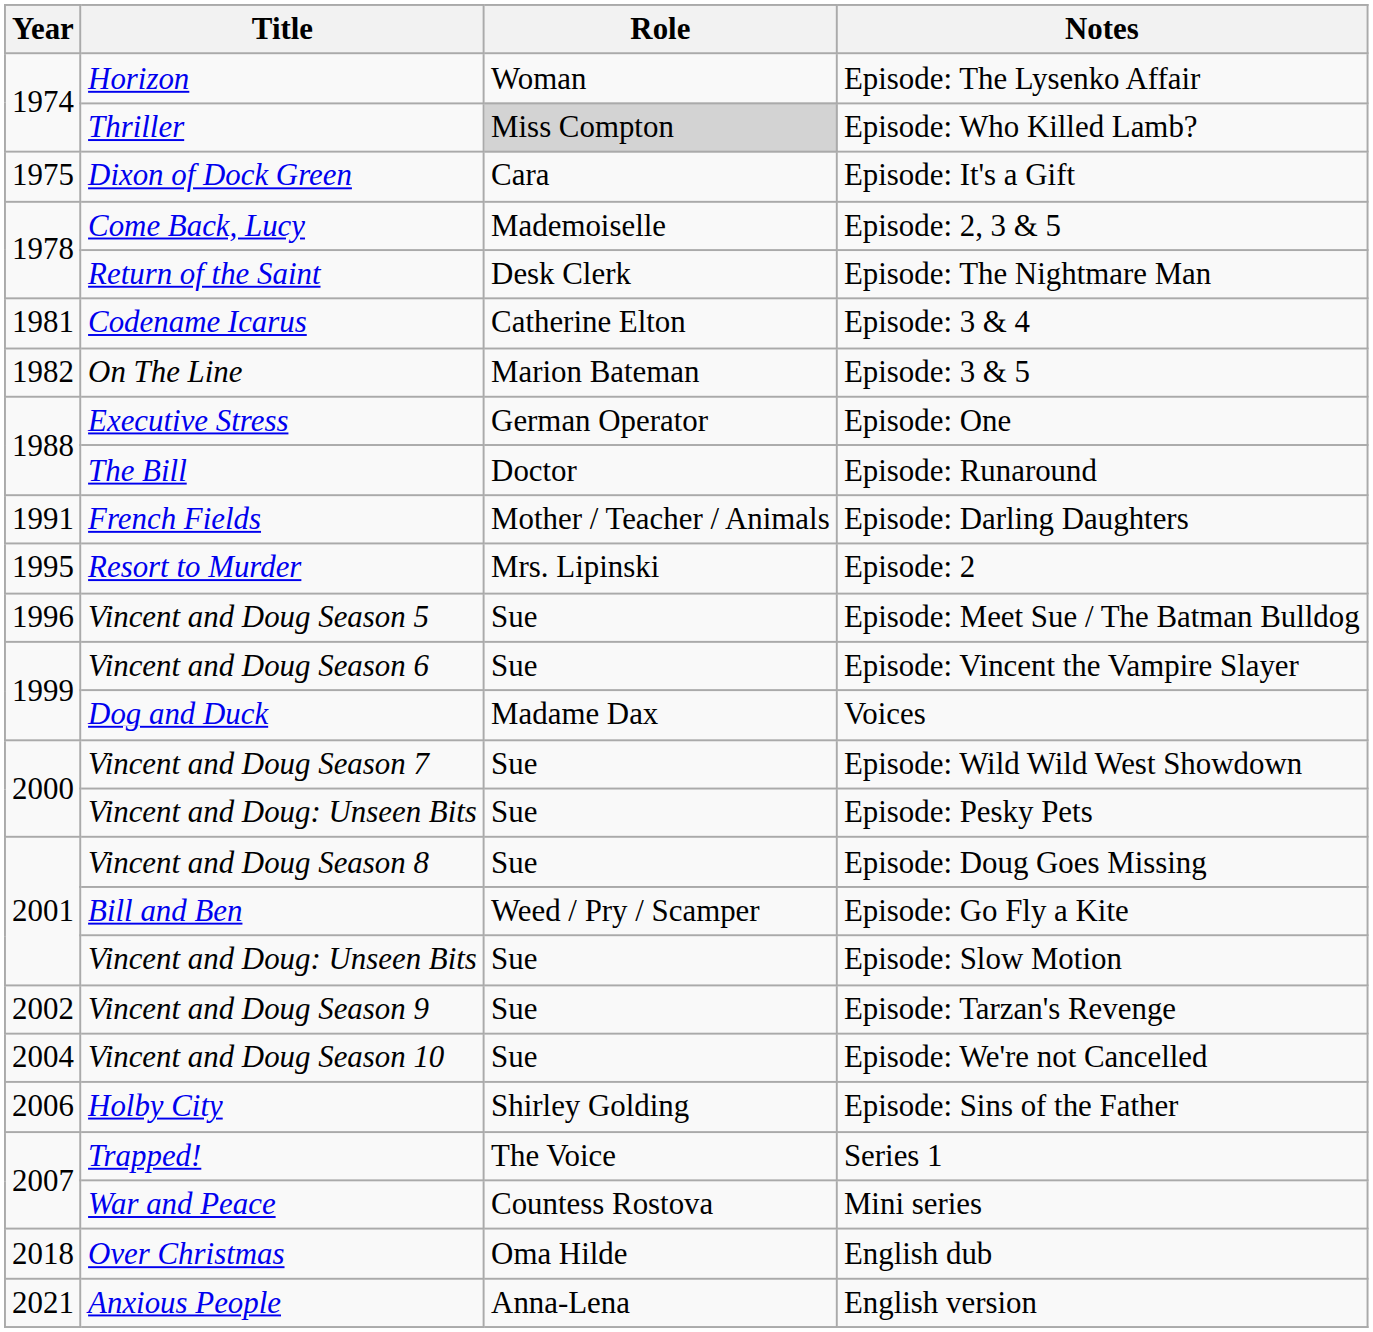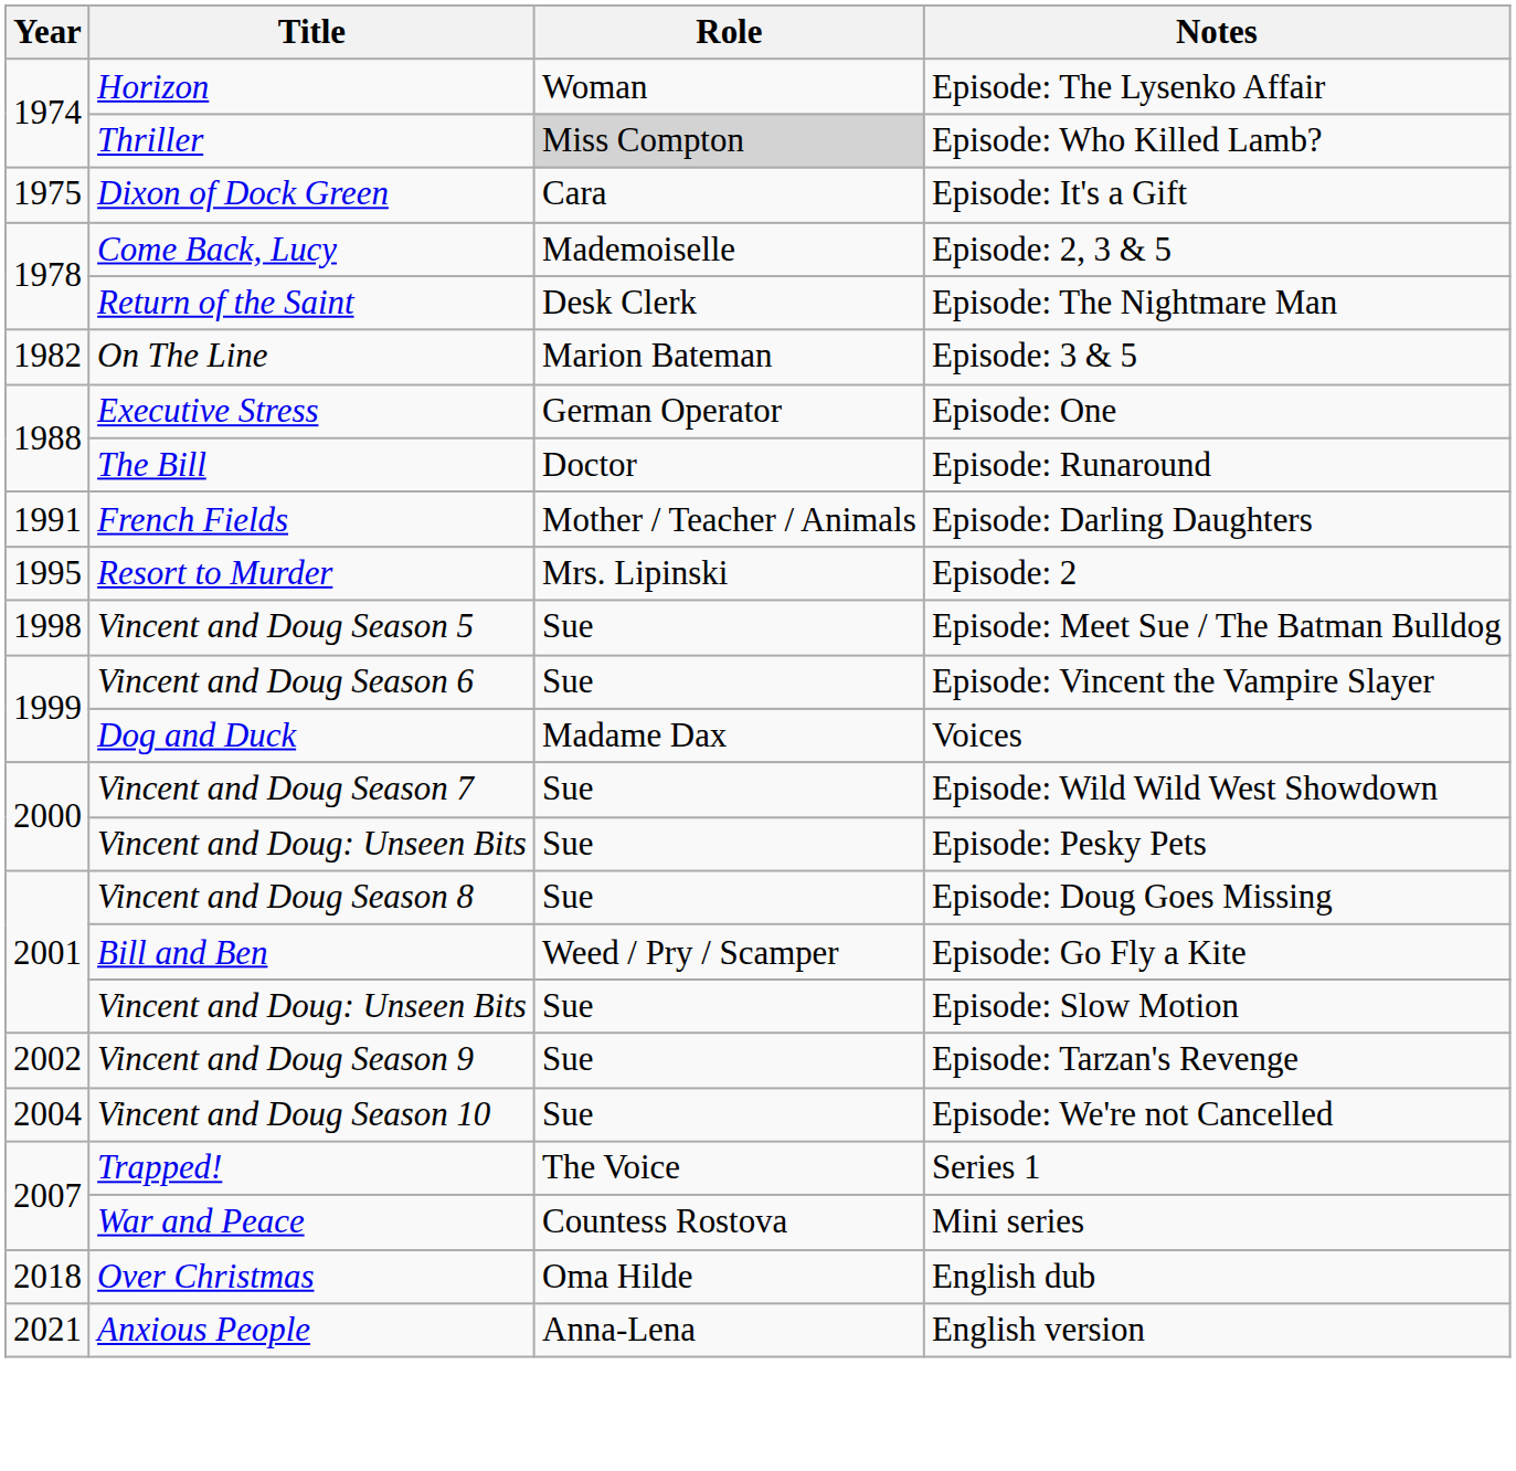- row: 1981 | Codename Icarus | Catherine Elton | Episode: 3 & 4
Episode: Meet Sue / The Batman Bulldog | Year: 1996 -> 1998
- row: 2006 | Holby City | Shirley Golding | Episode: Sins of the Father
